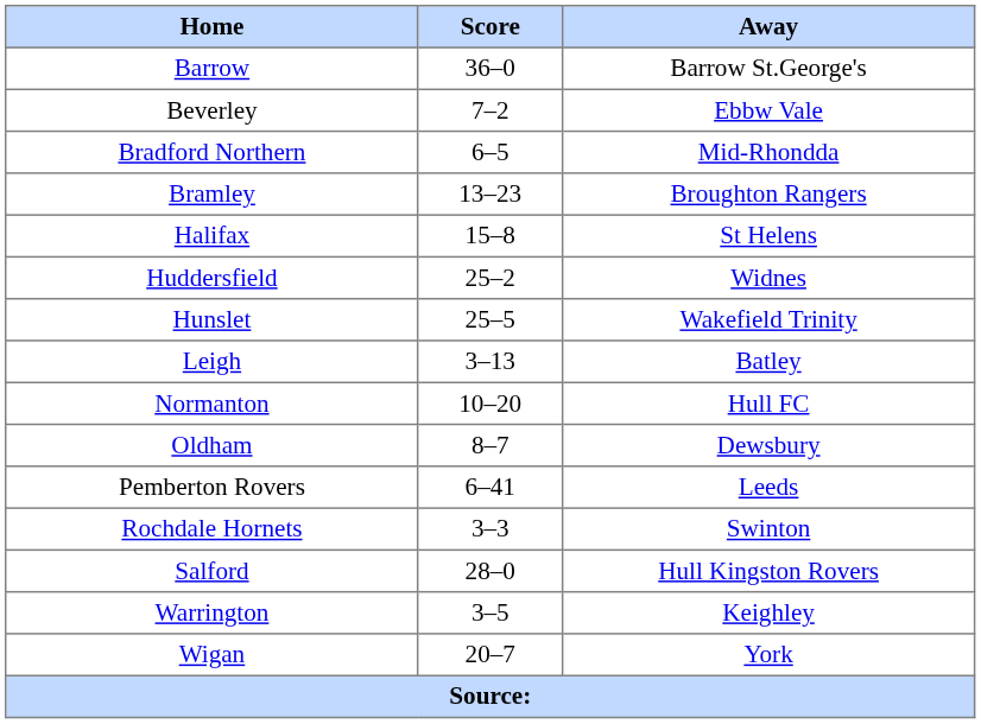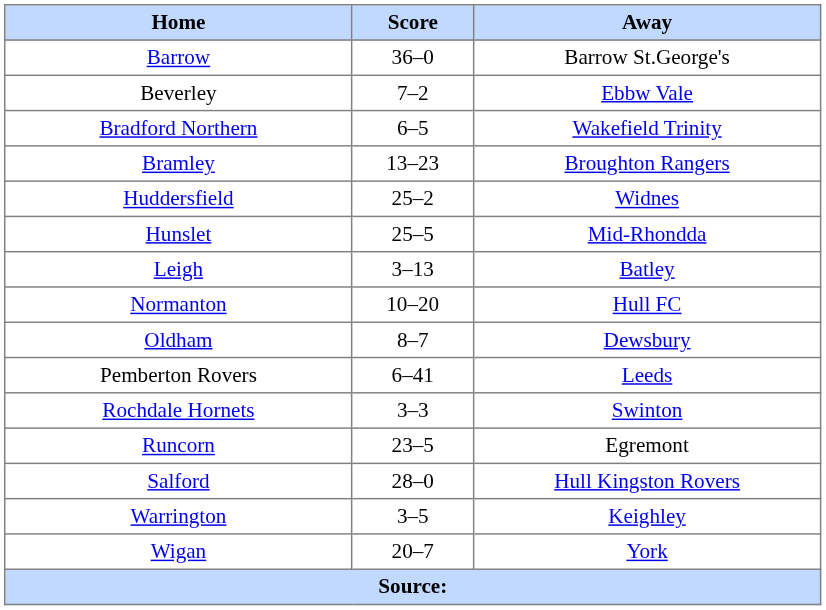Bradford Northern | Away: Mid-Rhondda -> Wakefield Trinity
- row: Halifax | 15–8 | St Helens
Hunslet | Away: Wakefield Trinity -> Mid-Rhondda
+ row: Runcorn | 23–5 | Egremont
